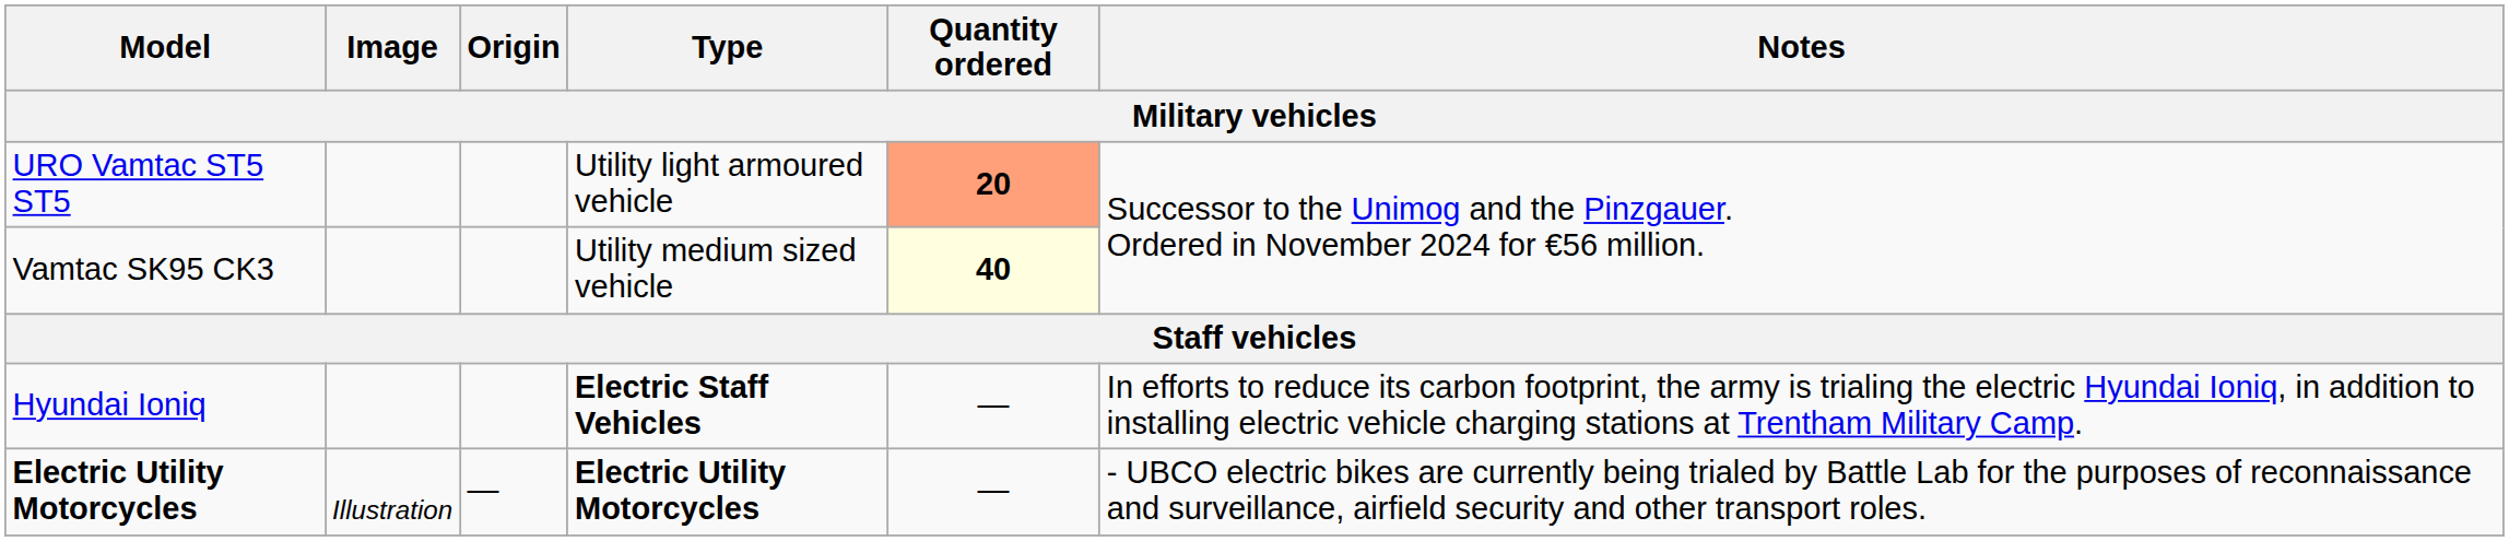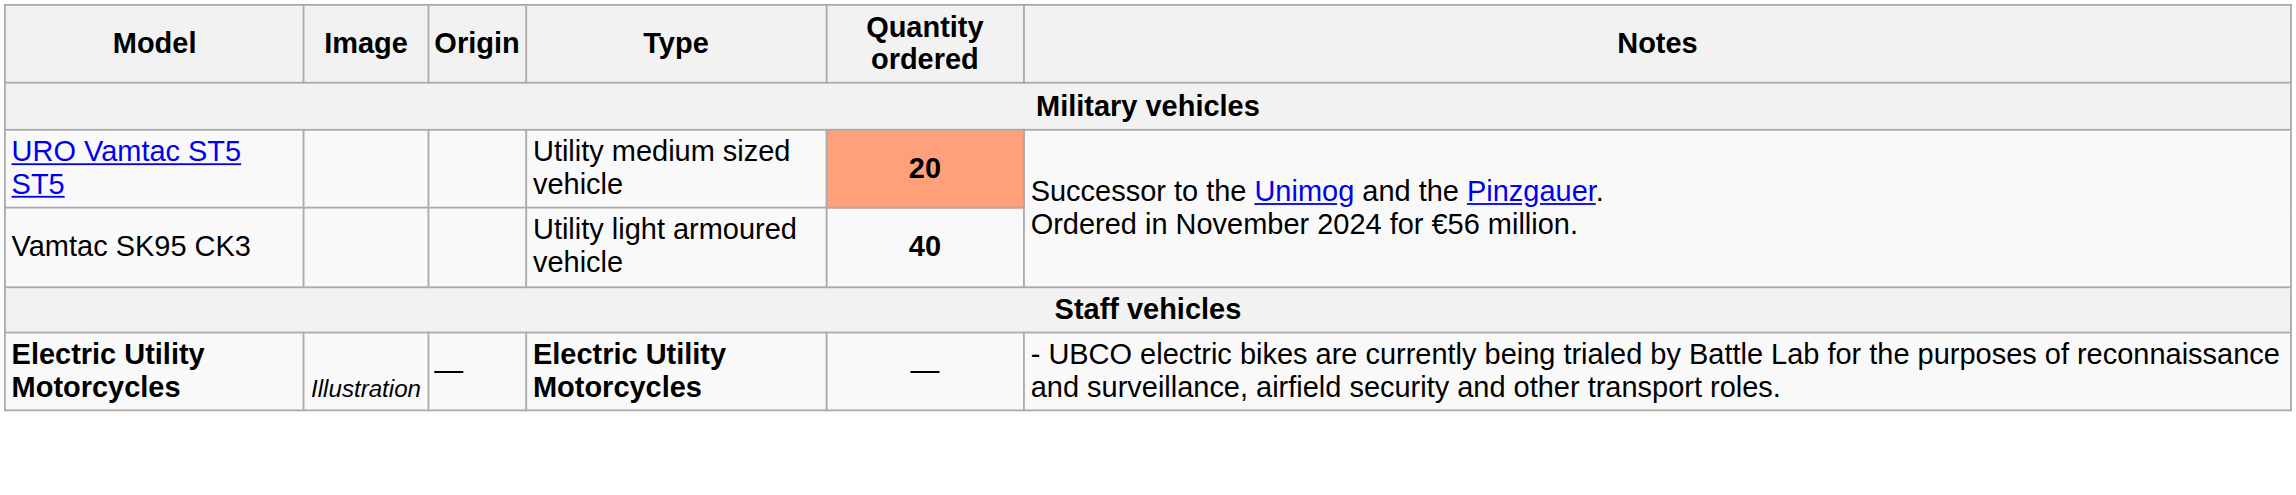URO Vamtac ST5 ST5 | Type: Utility light armoured vehicle -> Utility medium sized vehicle
Vamtac SK95 CK3 | Type: Utility medium sized vehicle -> Utility light armoured vehicle
Vamtac SK95 CK3 | Quantity ordered: lightyellow background -> no background
- row: Hyundai Ioniq | Electric Staff Vehicles | — | In efforts to reduce its carbon footprint, the army is trialing the electric Hyundai Ioniq, in addition to installing electric vehicle charging stations at Trentham Military Camp.
